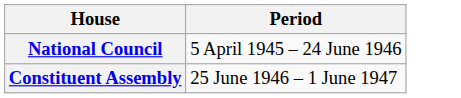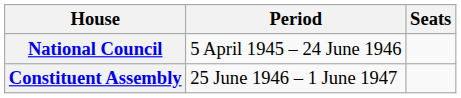+ column: Seats
